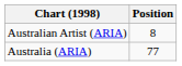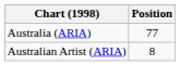rows swapped: Australia (ARIA) <-> Australian Artist (ARIA)
